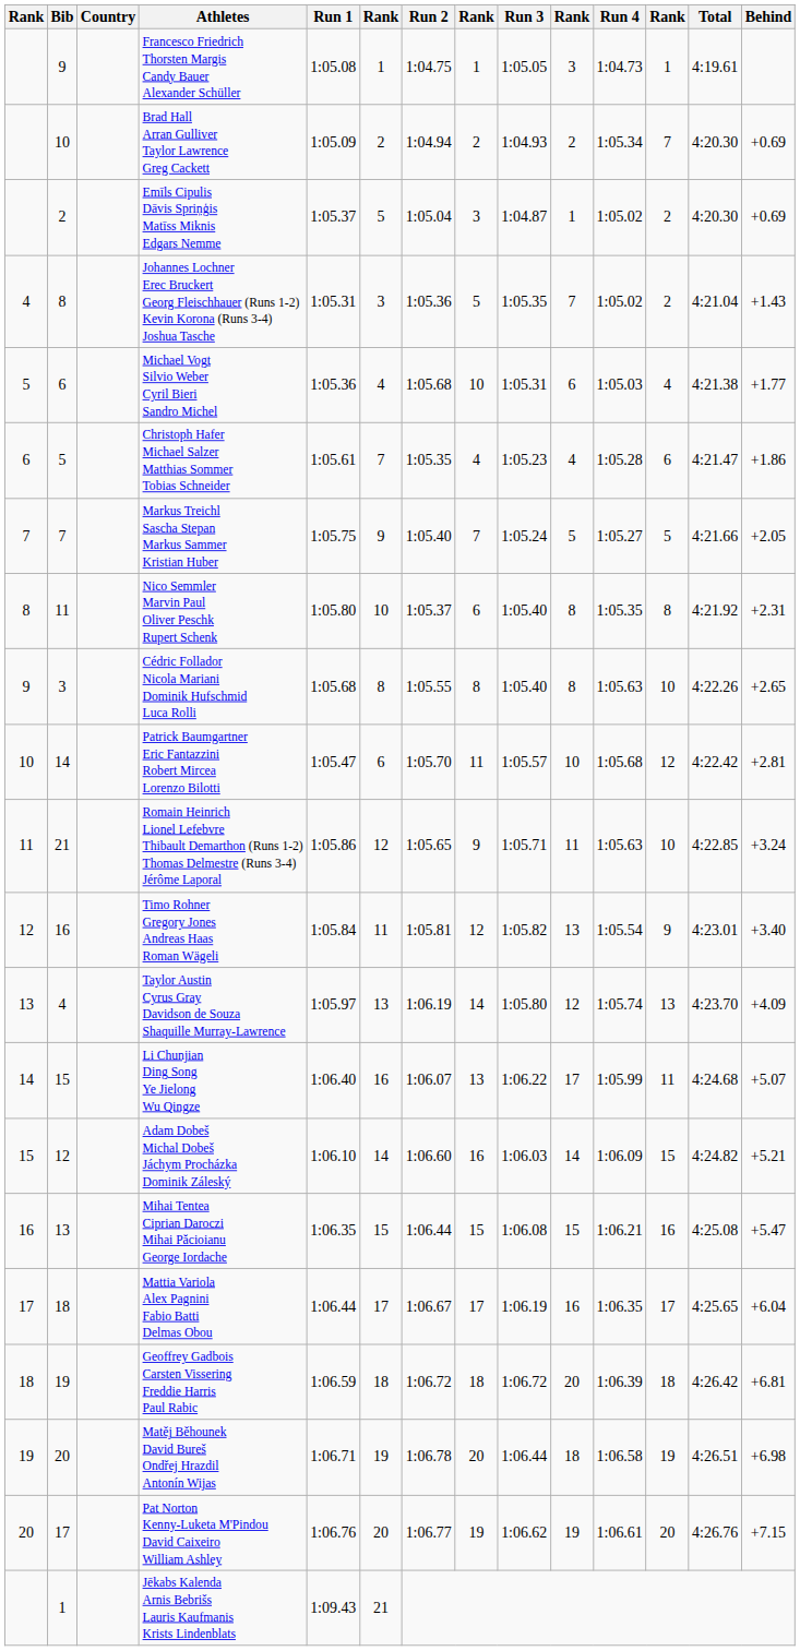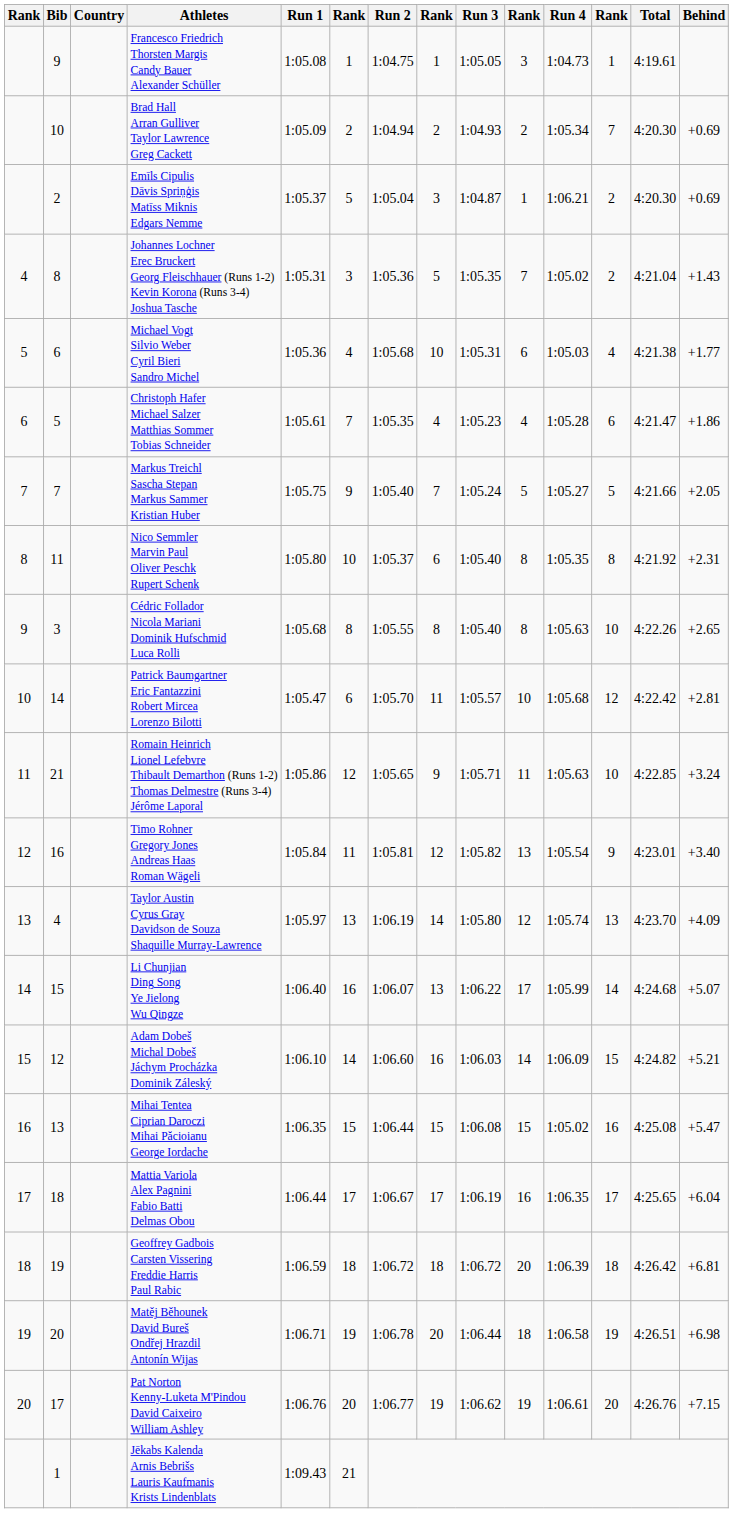Emīls Cipulis Dāvis Spriņģis Matīss Miknis Edgars Nemme | Run 4: 1:05.02 -> 1:06.21
Li Chunjian Ding Song Ye Jielong Wu Qingze | column 12: 11 -> 14
Mihai Tentea Ciprian Daroczi Mihai Păcioianu George Iordache | Run 4: 1:06.21 -> 1:05.02
